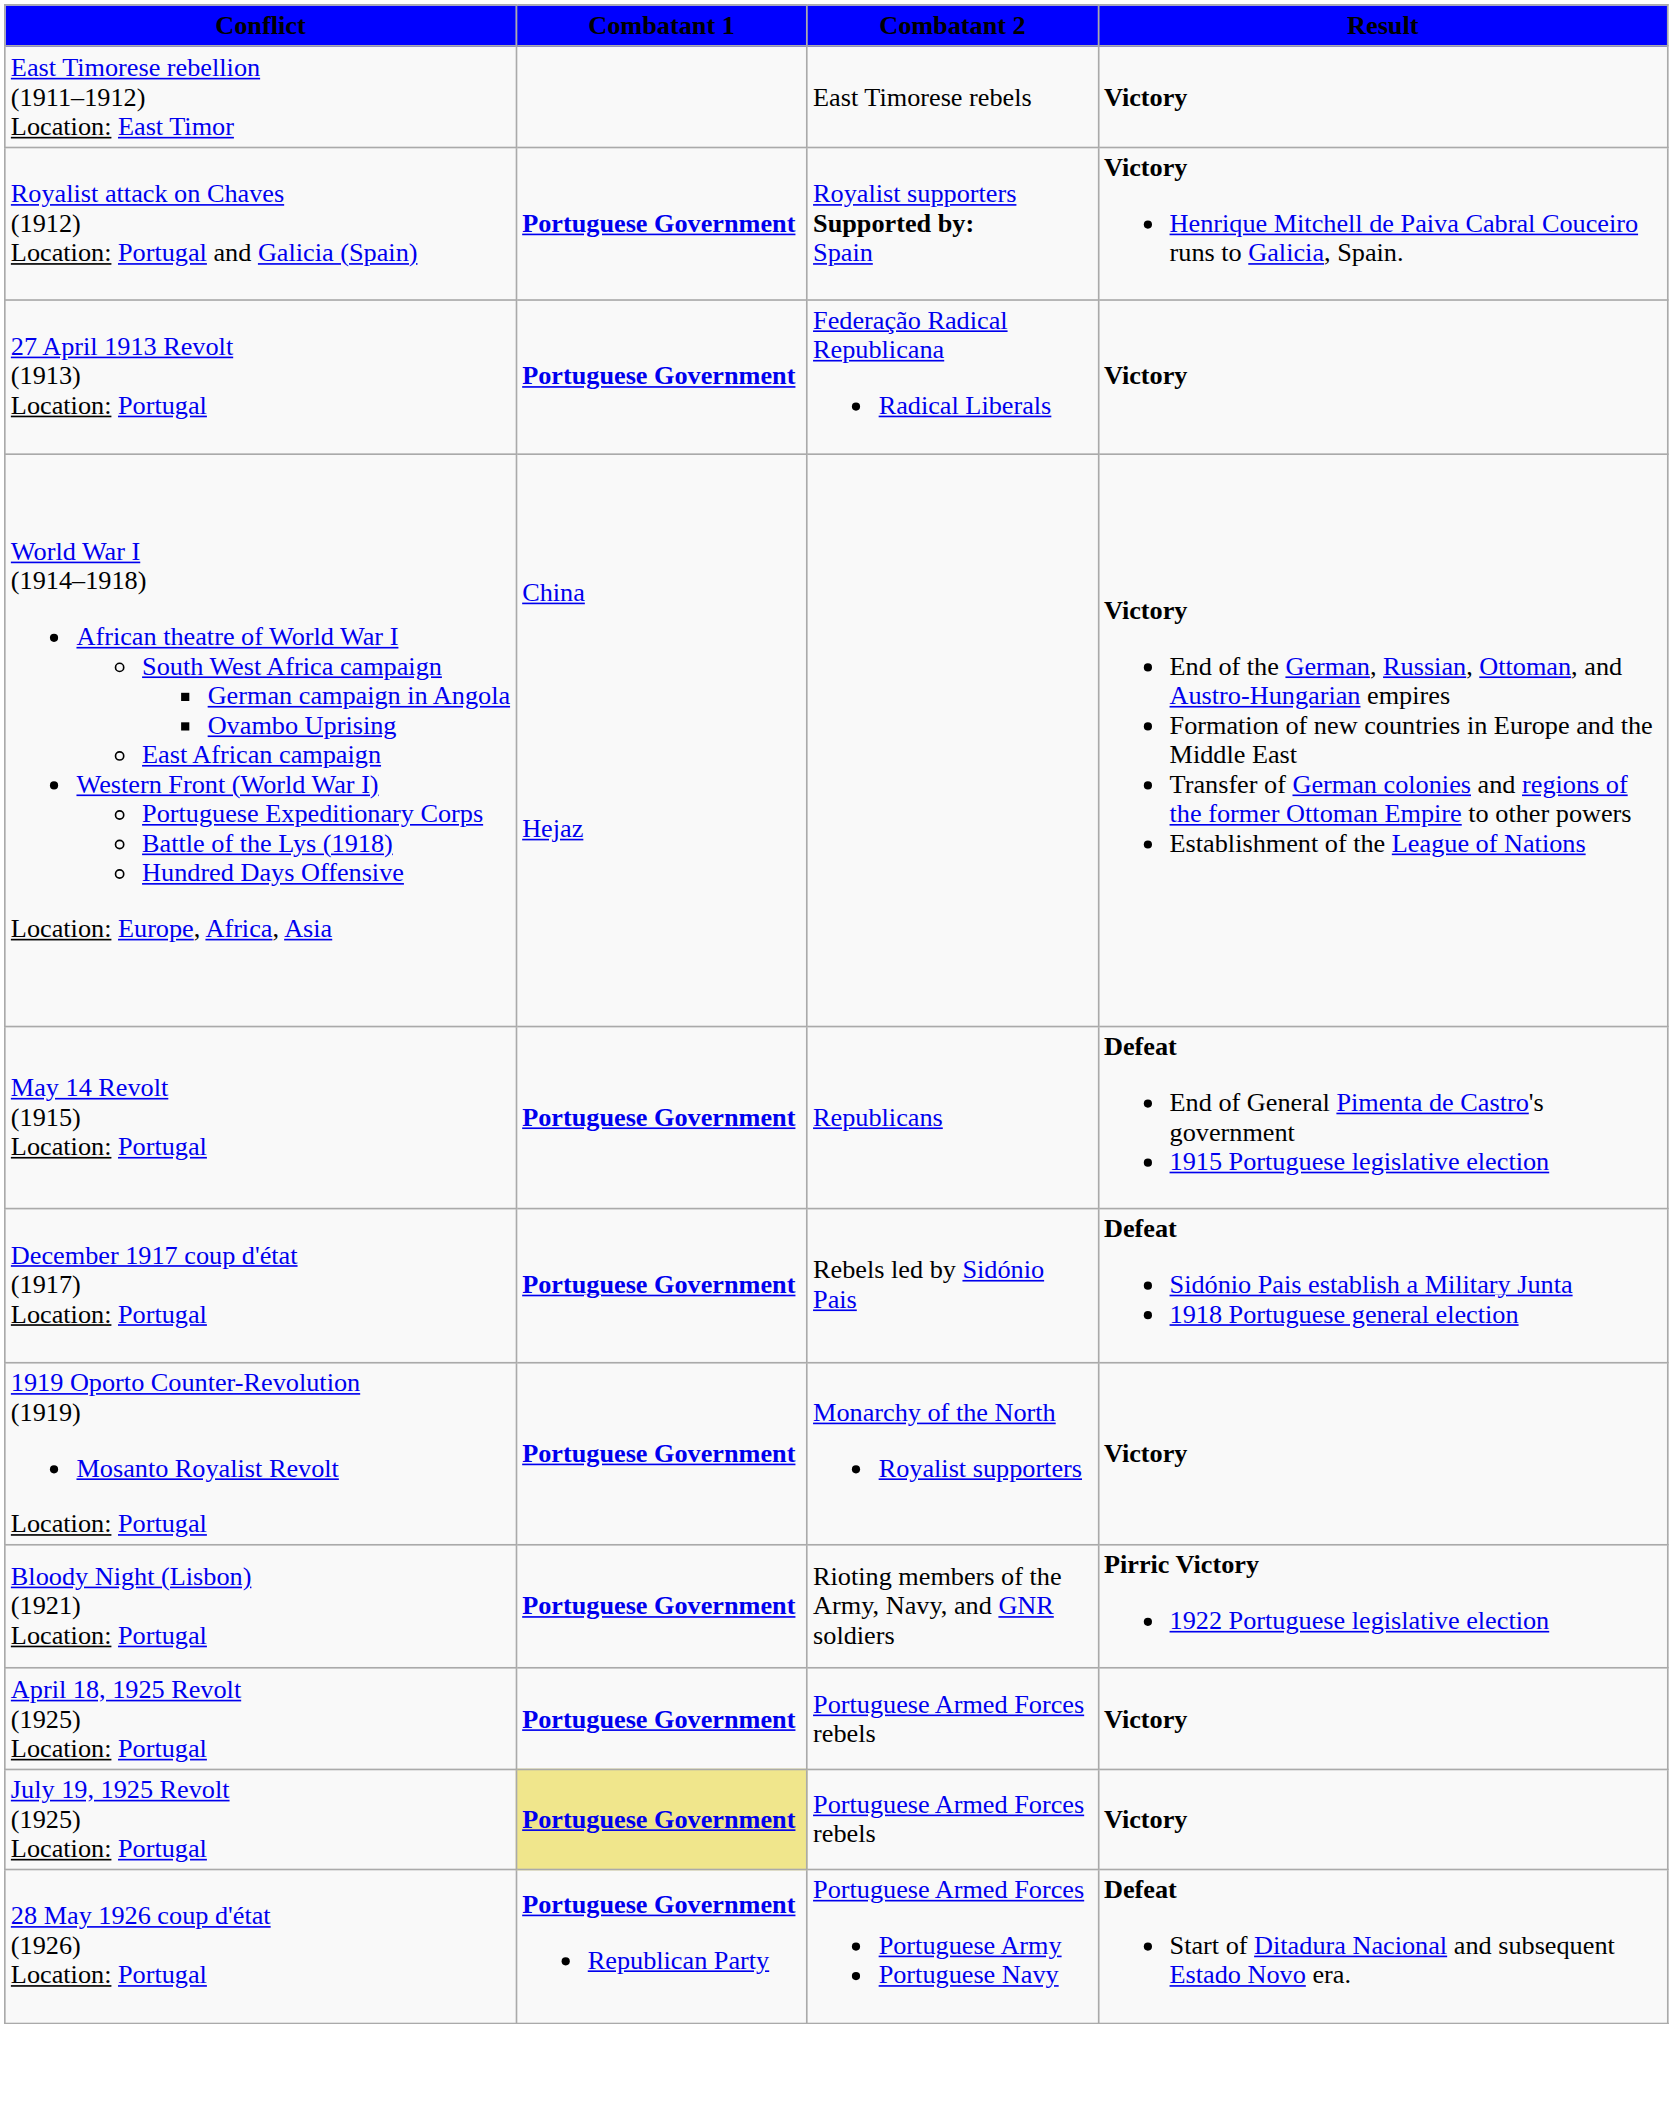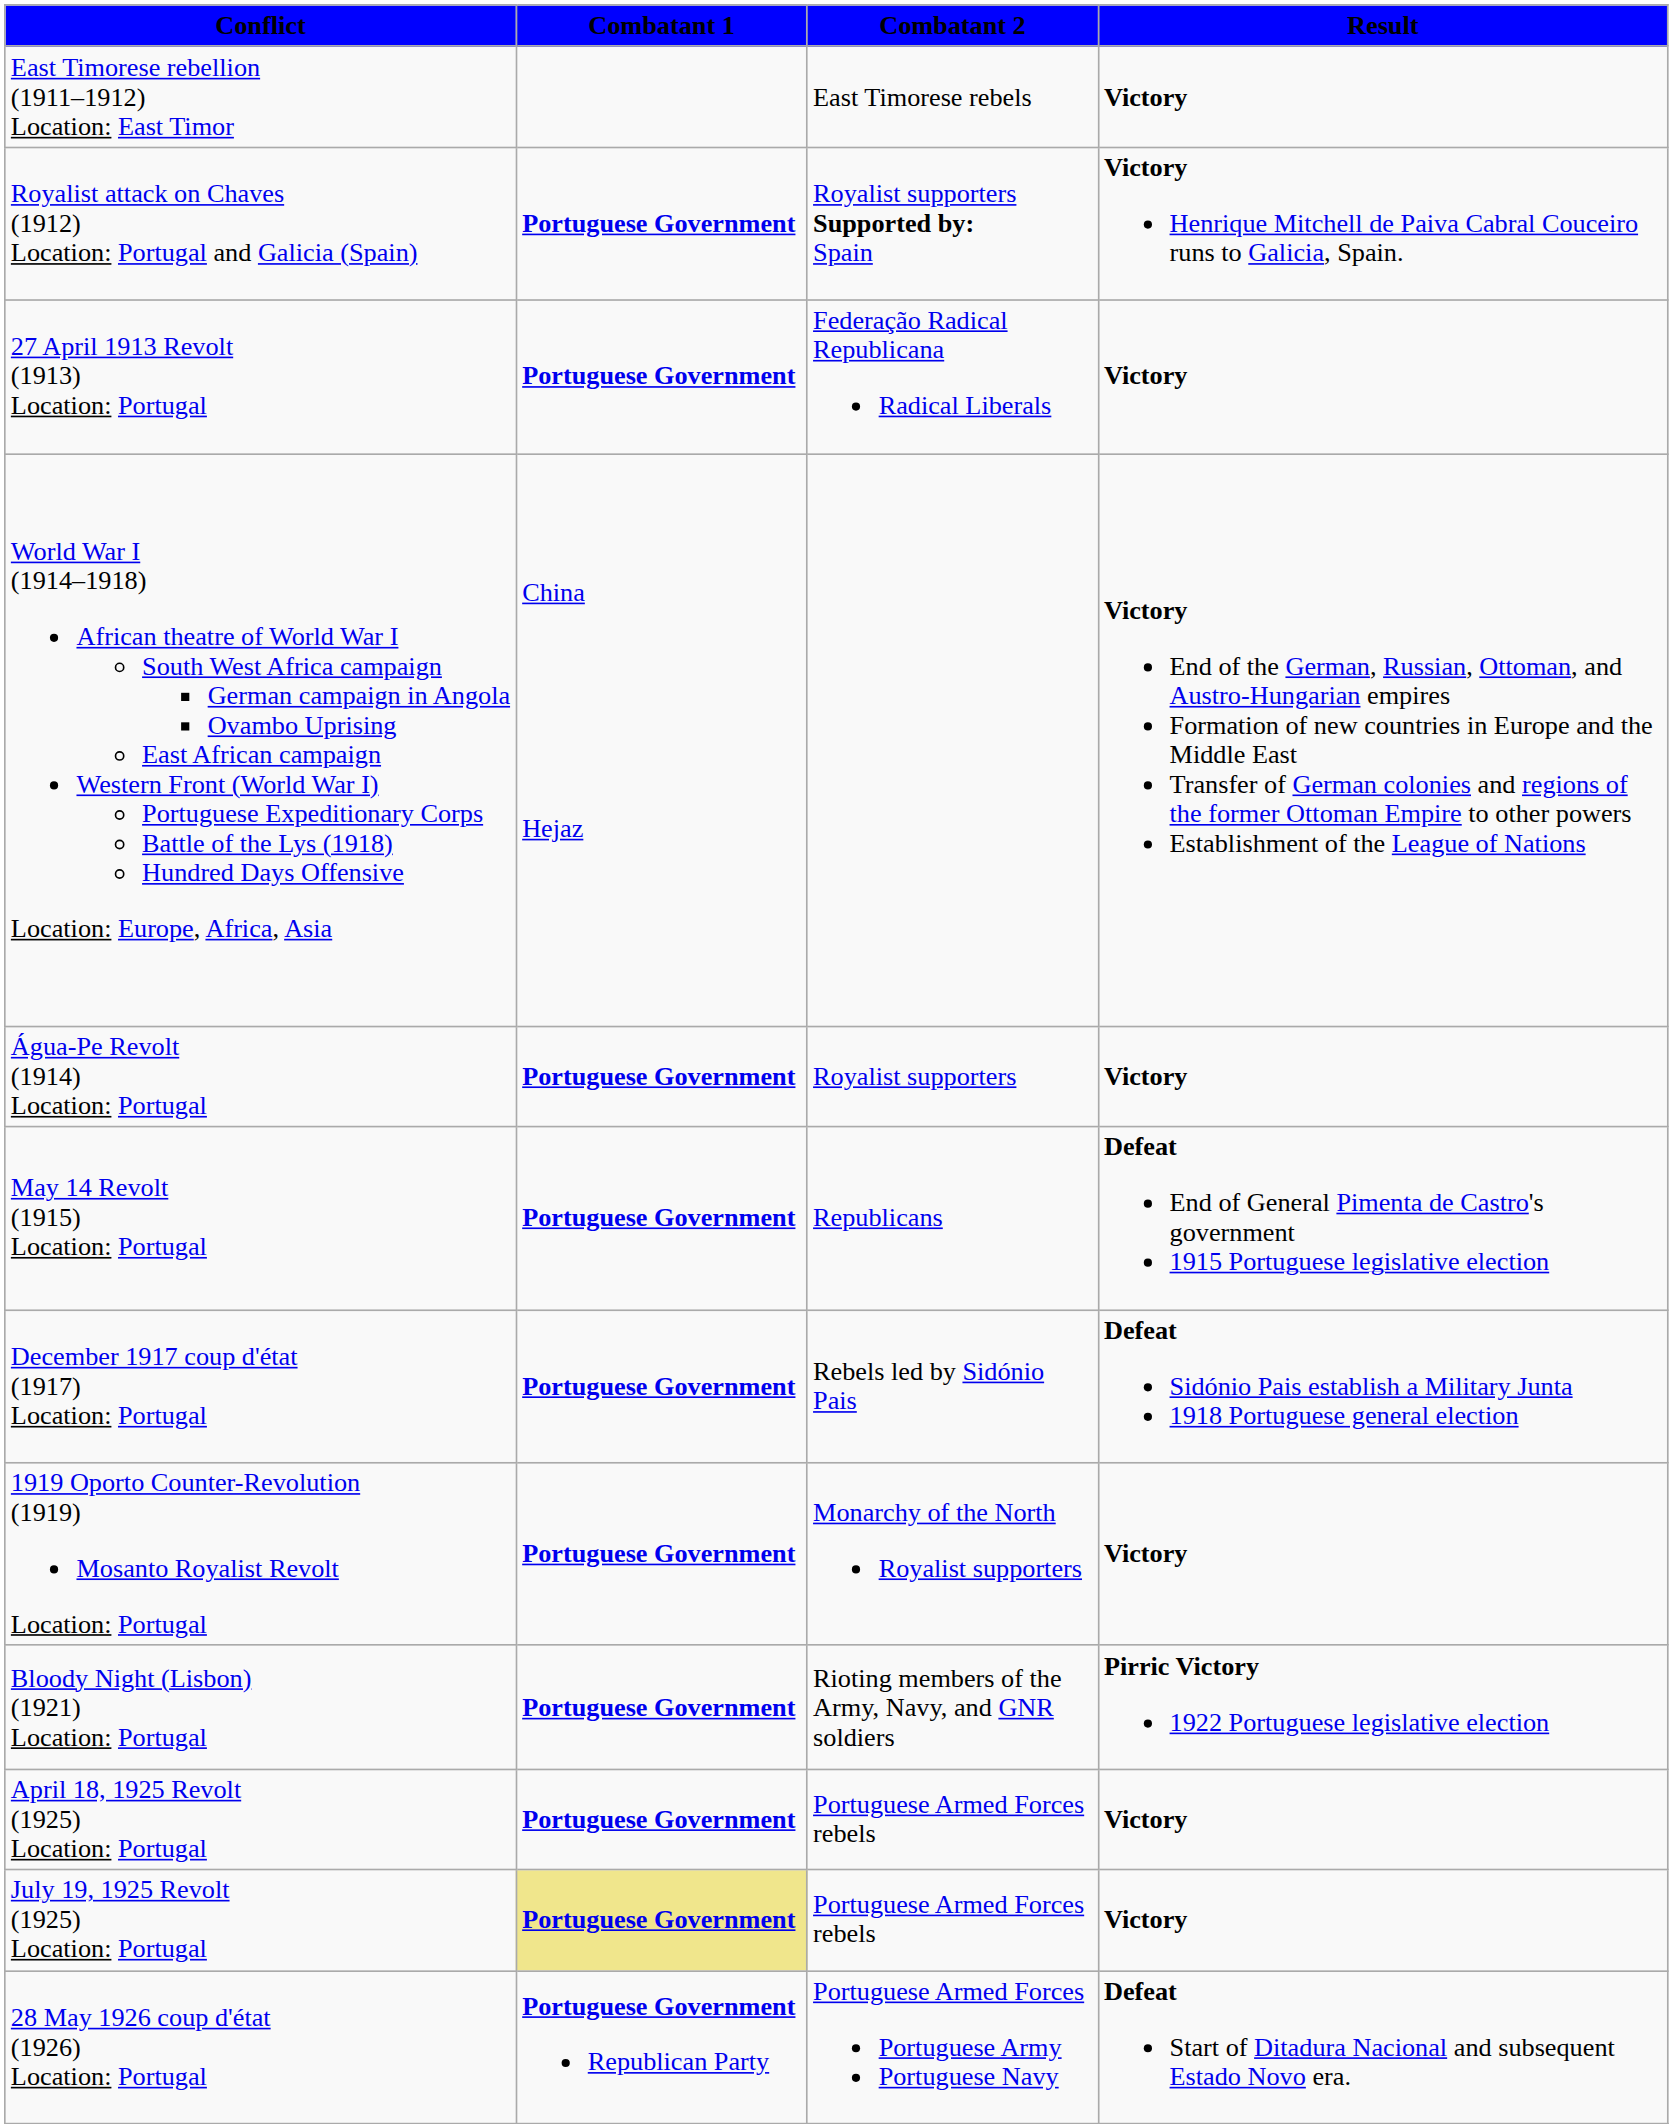+ row: Água-Pe Revolt (1914) Location: Portugal | Portuguese Government | Royalist supporters | Victory
